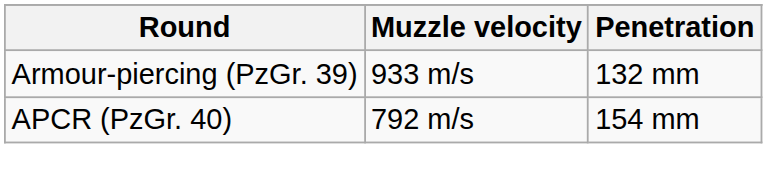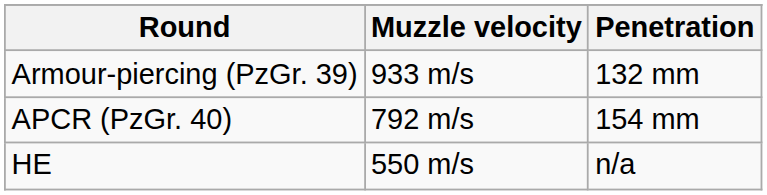+ row: HE | 550 m/s | n/a
